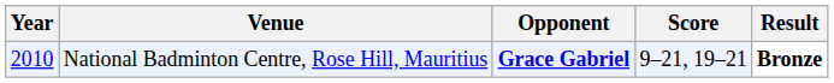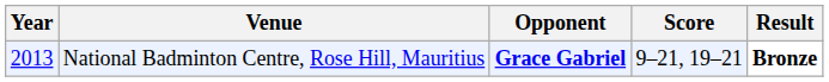National Badminton Centre, Rose Hill, Mauritius | Year: 2010 -> 2013
